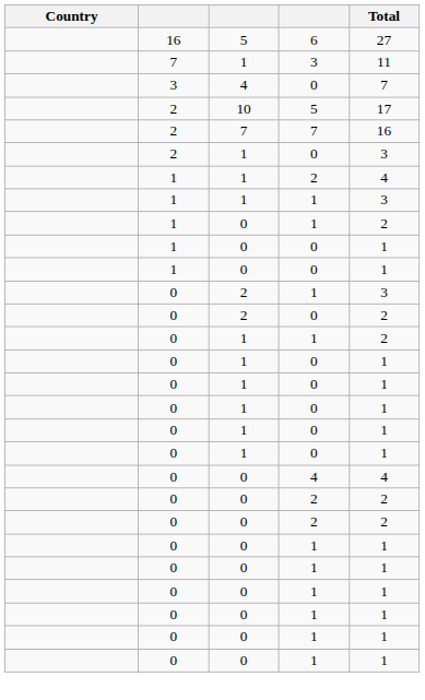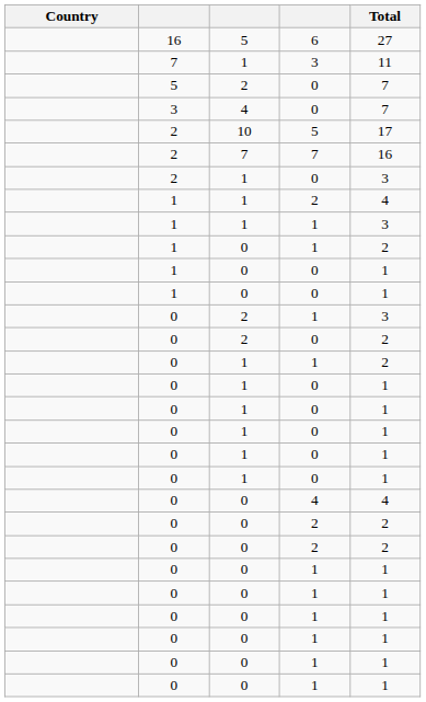+ row: 5 | 2 | 0 | 7
